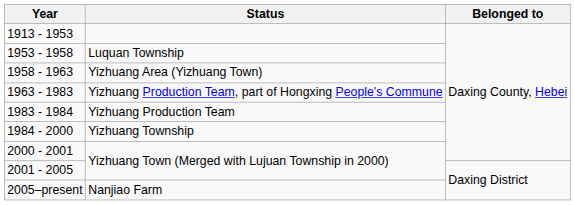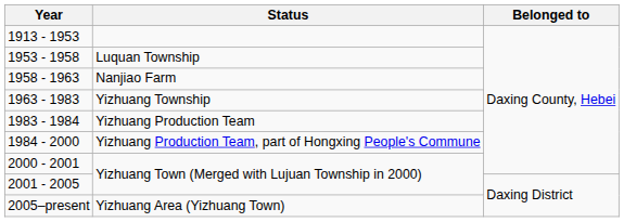1958 - 1963 | Status: Yizhuang Area (Yizhuang Town) -> Nanjiao Farm
1963 - 1983 | Status: Yizhuang Production Team, part of Hongxing People's Commune -> Yizhuang Township
1984 - 2000 | Status: Yizhuang Township -> Yizhuang Production Team, part of Hongxing People's Commune
2005–present | Status: Nanjiao Farm -> Yizhuang Area (Yizhuang Town)
